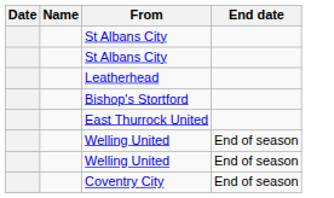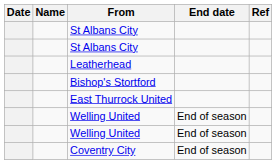+ column: Ref
